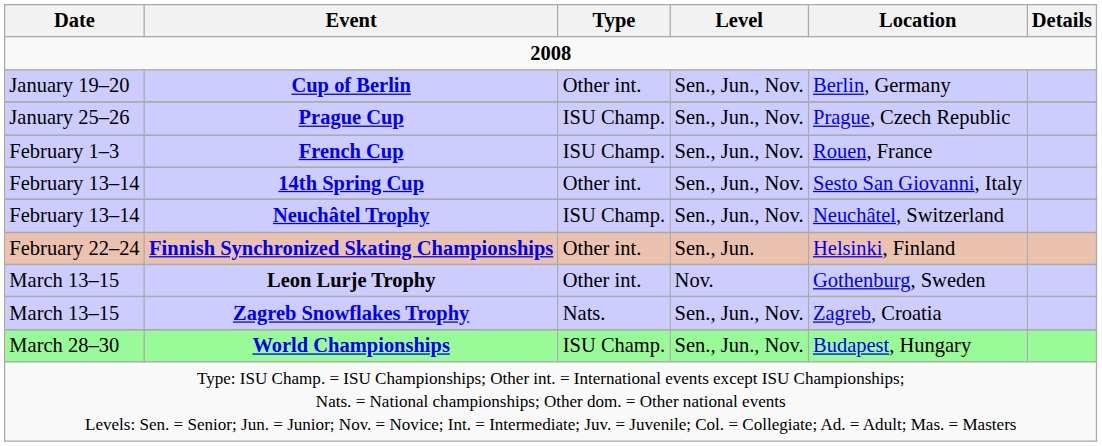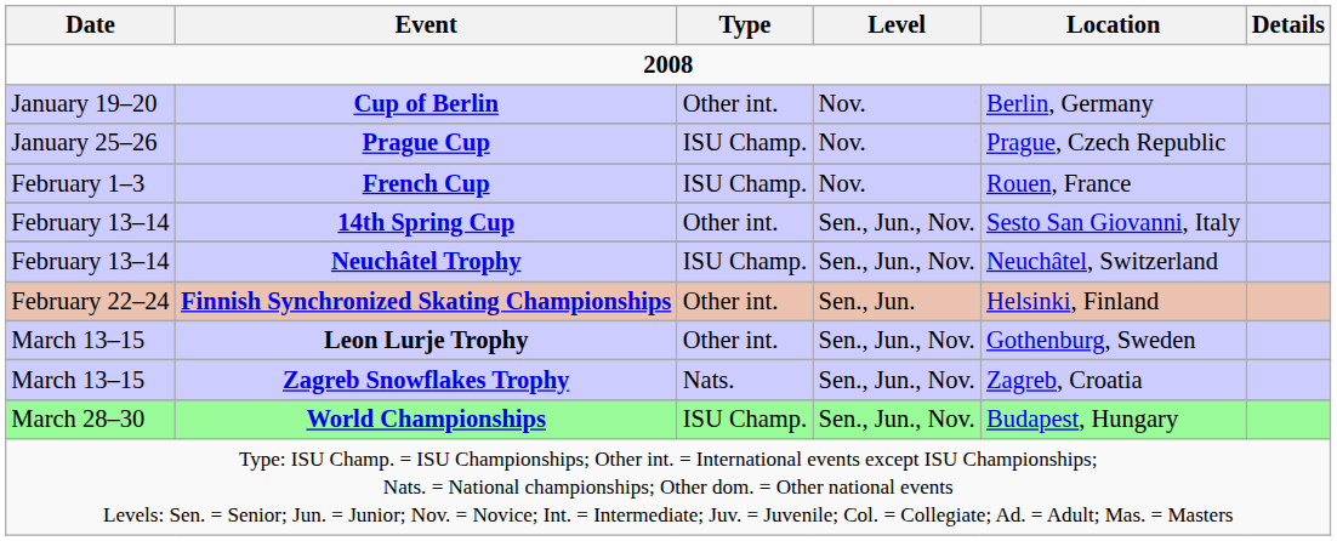Cup of Berlin | Level: Sen., Jun., Nov. -> Nov.
Prague Cup | Level: Sen., Jun., Nov. -> Nov.
French Cup | Level: Sen., Jun., Nov. -> Nov.
Leon Lurje Trophy | Level: Nov. -> Sen., Jun., Nov.
